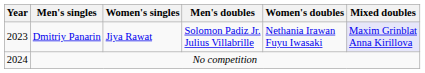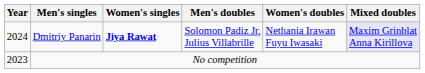Dmitriy Panarin | Year: 2023 -> 2024
Dmitriy Panarin | Women's singles: normal -> bold
No competition | Year: 2024 -> 2023
